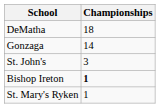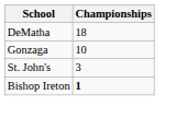Gonzaga | Championships: 14 -> 10
- row: St. Mary's Ryken | 1
